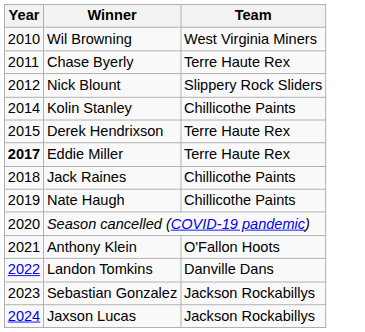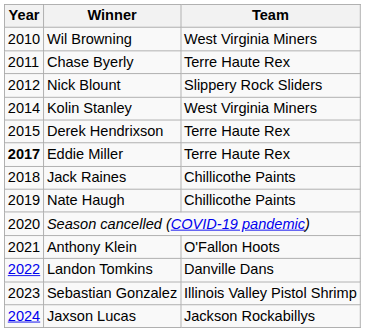Kolin Stanley | Team: Chillicothe Paints -> West Virginia Miners
Sebastian Gonzalez | Team: Jackson Rockabillys -> Illinois Valley Pistol Shrimp
